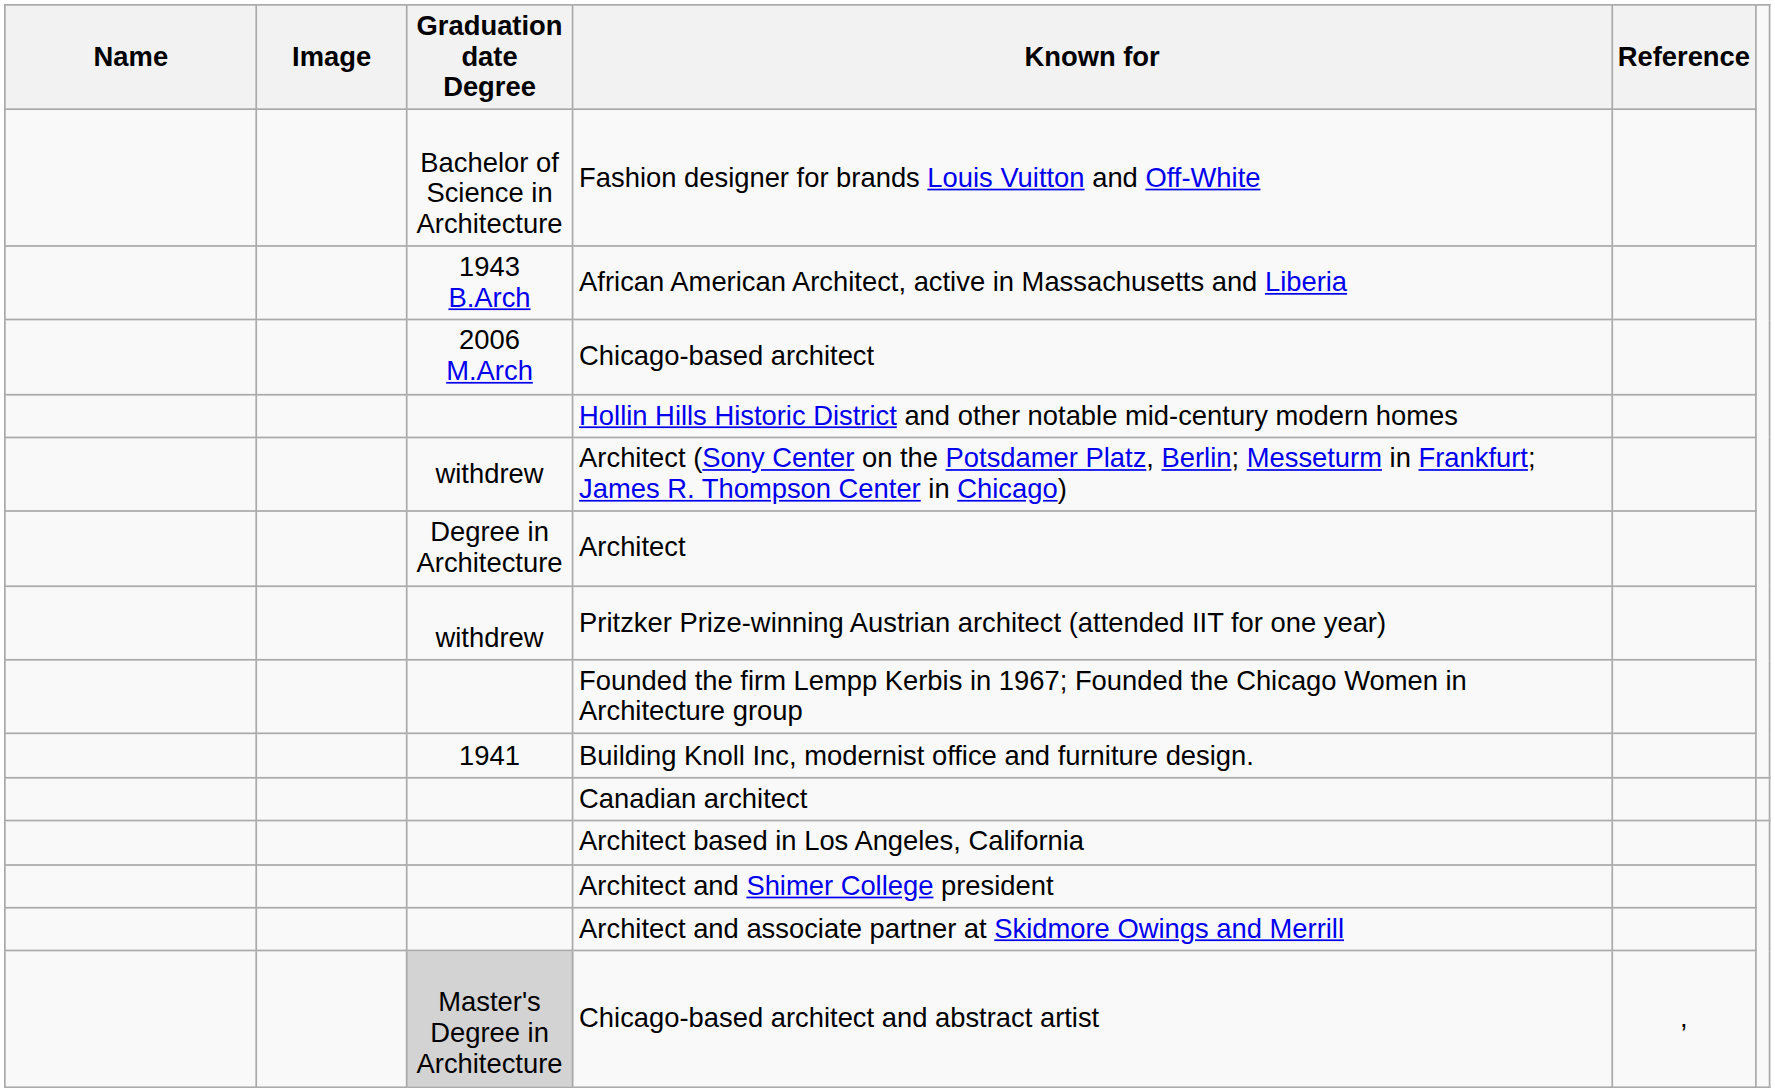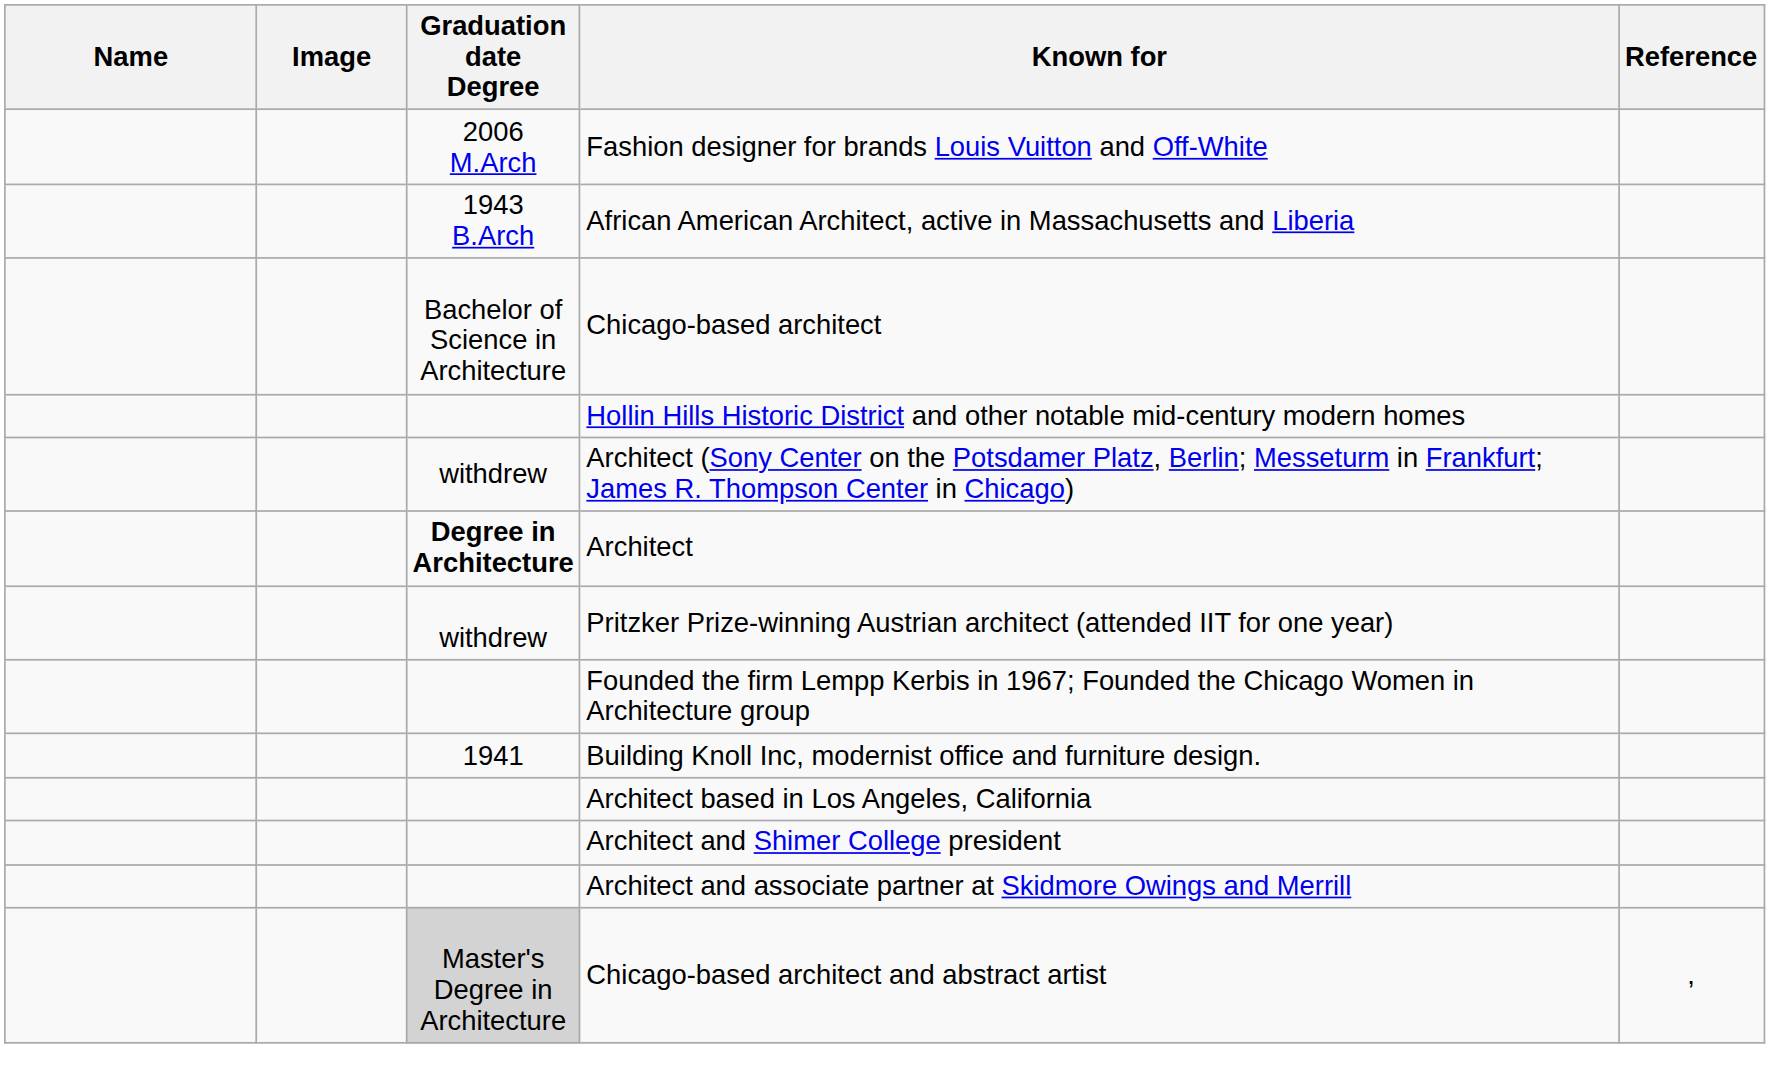Fashion designer for brands Louis Vuitton and Off-White | Graduation date Degree: Bachelor of Science in Architecture -> 2006 M.Arch
Chicago-based architect | Graduation date Degree: 2006 M.Arch -> Bachelor of Science in Architecture
Architect | Graduation date Degree: normal -> bold
- row: Canadian architect
